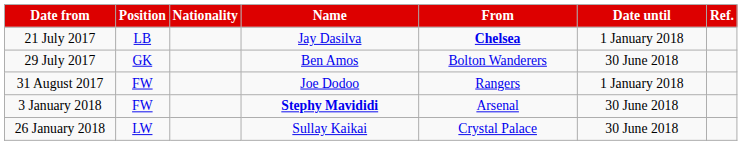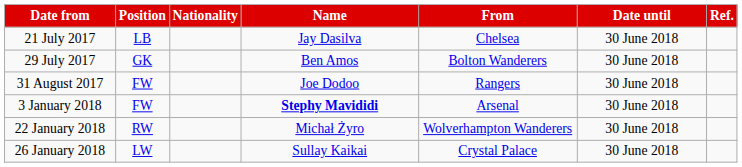21 July 2017 | From: bold -> normal
21 July 2017 | Date until: 1 January 2018 -> 30 June 2018
31 August 2017 | Date until: 1 January 2018 -> 30 June 2018
+ row: 22 January 2018 | RW | Michał Żyro | Wolverhampton Wanderers | 30 June 2018
